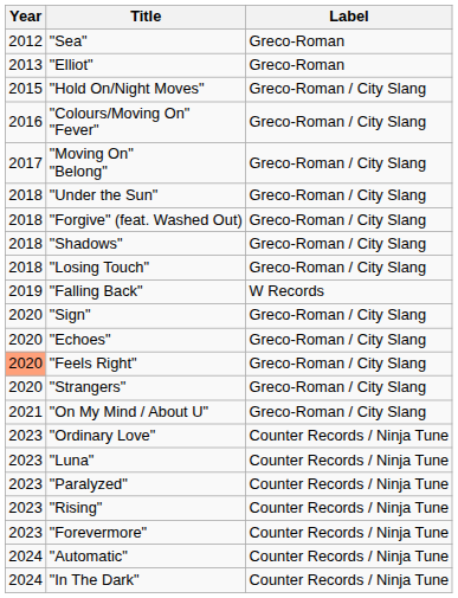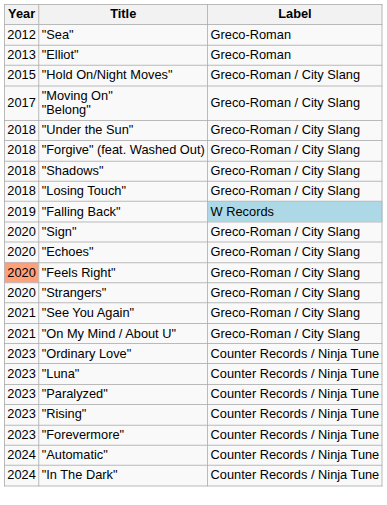- row: 2016 | "Colours/Moving On" "Fever" | Greco-Roman / City Slang
"Falling Back" | Label: no background -> lightblue background
+ row: 2021 | "See You Again" | Greco-Roman / City Slang
